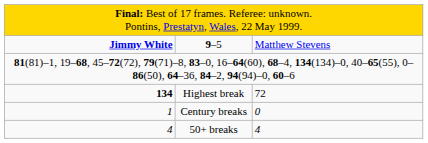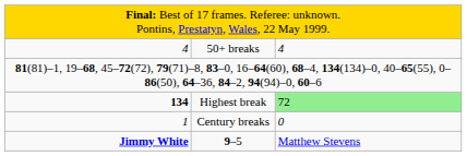rows swapped: 9–5 <-> 50+ breaks
Highest break | column 3: no background -> lightgreen background
